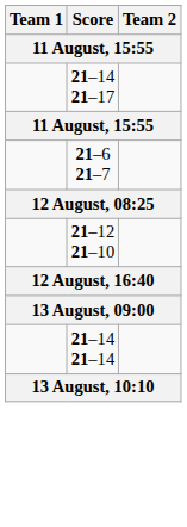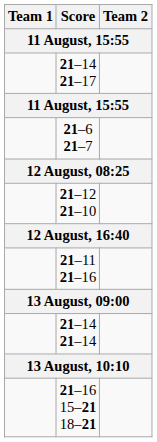+ row: 21–11 21–16
+ row: 21–16 15–21 18–21
